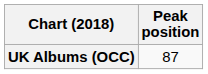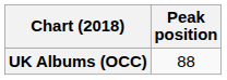UK Albums (OCC) | Peak position: 87 -> 88
